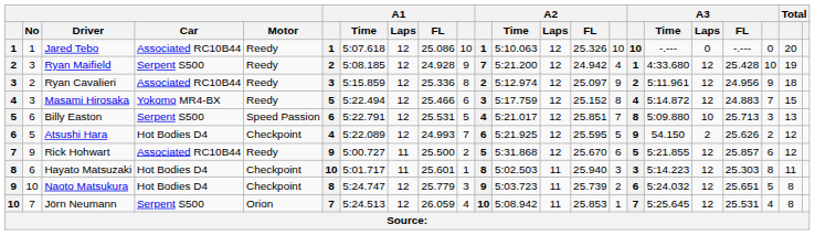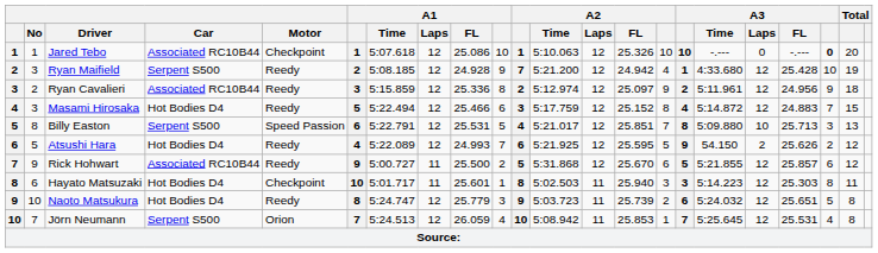Jared Tebo | Motor: Reedy -> Checkpoint
Jared Tebo | column 20: normal -> bold
Masami Hirosaka | Car: Yokomo MR4-BX -> Hot Bodies D4
Billy Easton | No: 6 -> 8
Atsushi Hara | Motor: Checkpoint -> Reedy
Naoto Matsukura | Motor: Checkpoint -> Reedy
